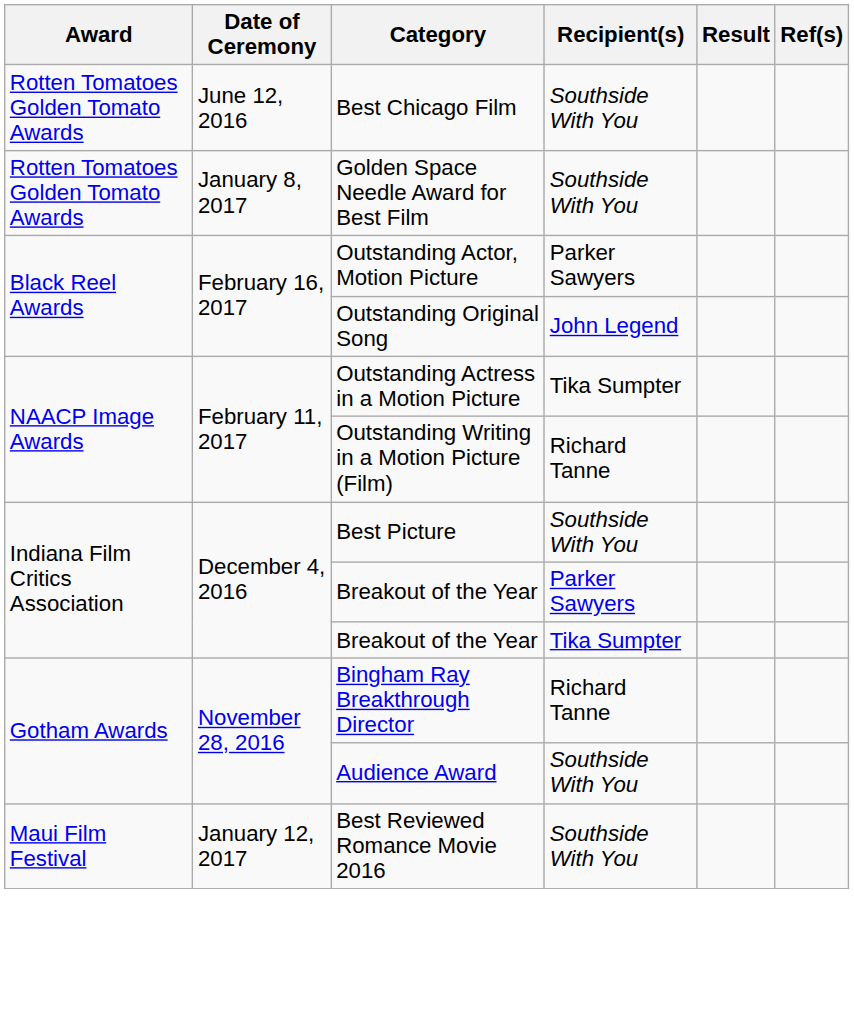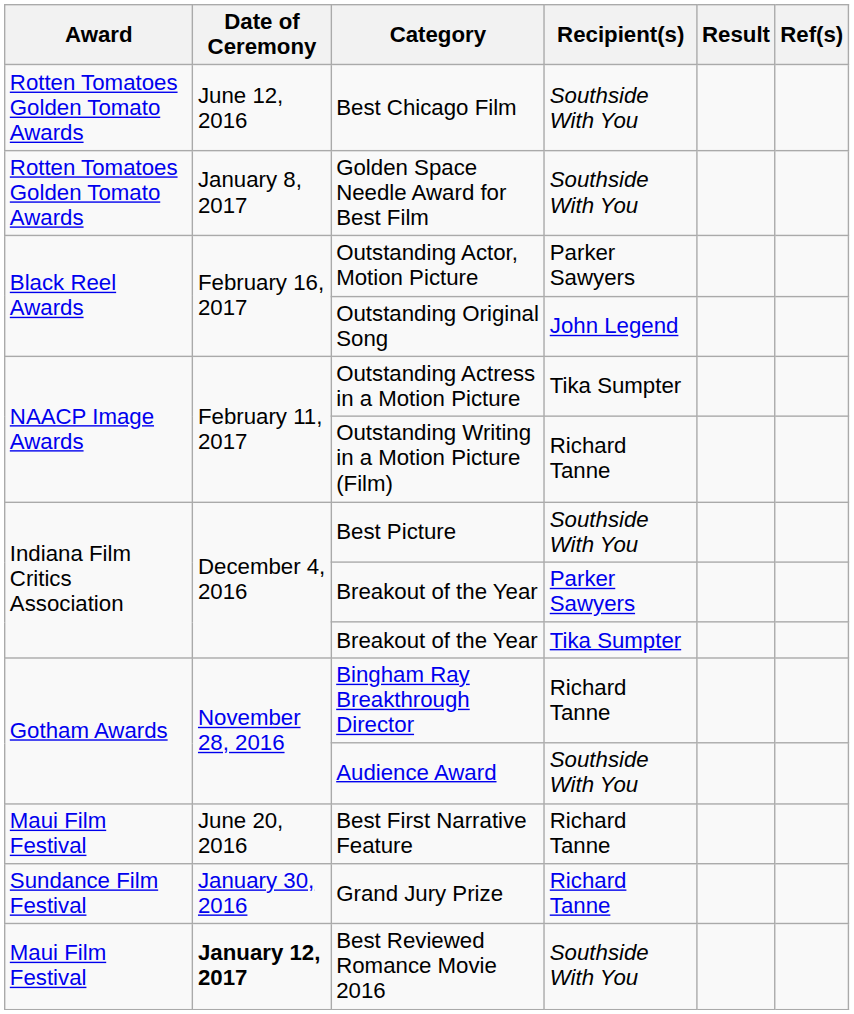+ row: Maui Film Festival | June 20, 2016 | Best First Narrative Feature | Richard Tanne
+ row: Sundance Film Festival | January 30, 2016 | Grand Jury Prize | Richard Tanne
Best Reviewed Romance Movie 2016 | Date of Ceremony: normal -> bold
